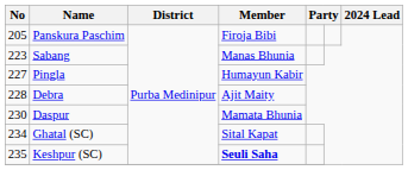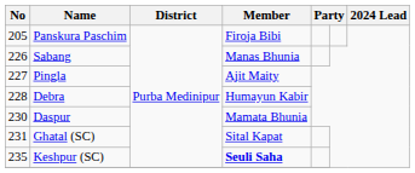Sabang | No: 223 -> 226
Pingla | Member: Humayun Kabir -> Ajit Maity
Debra | Member: Ajit Maity -> Humayun Kabir
Ghatal (SC) | No: 234 -> 231
